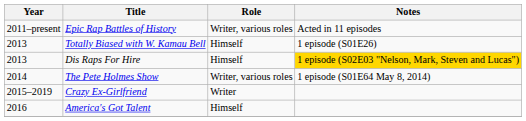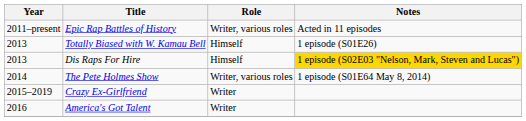America's Got Talent | Role: Himself -> Writer
